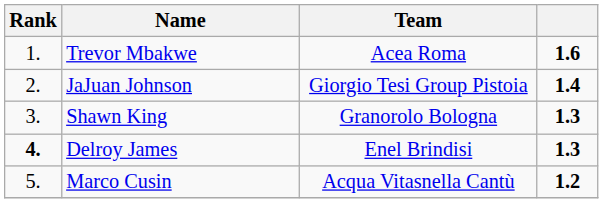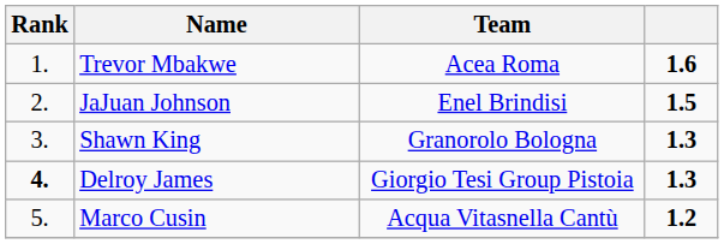JaJuan Johnson | Team: Giorgio Tesi Group Pistoia -> Enel Brindisi
JaJuan Johnson | column 4: 1.4 -> 1.5
Delroy James | Team: Enel Brindisi -> Giorgio Tesi Group Pistoia
